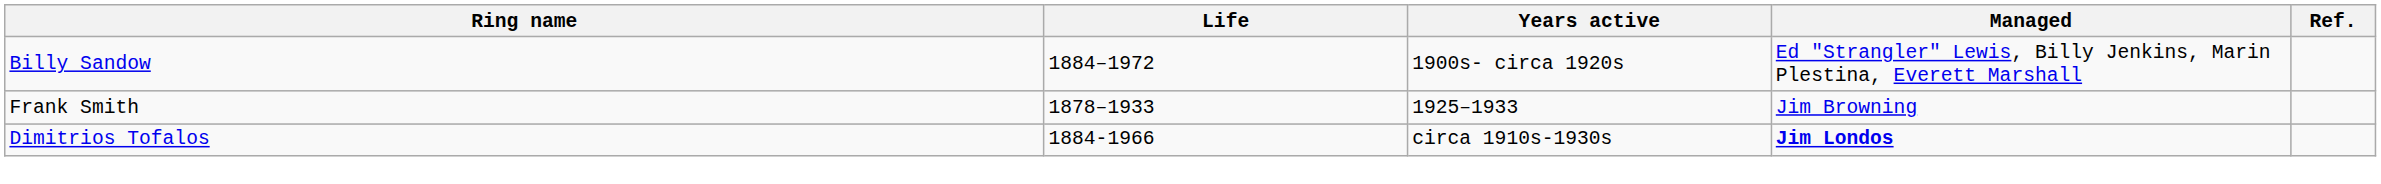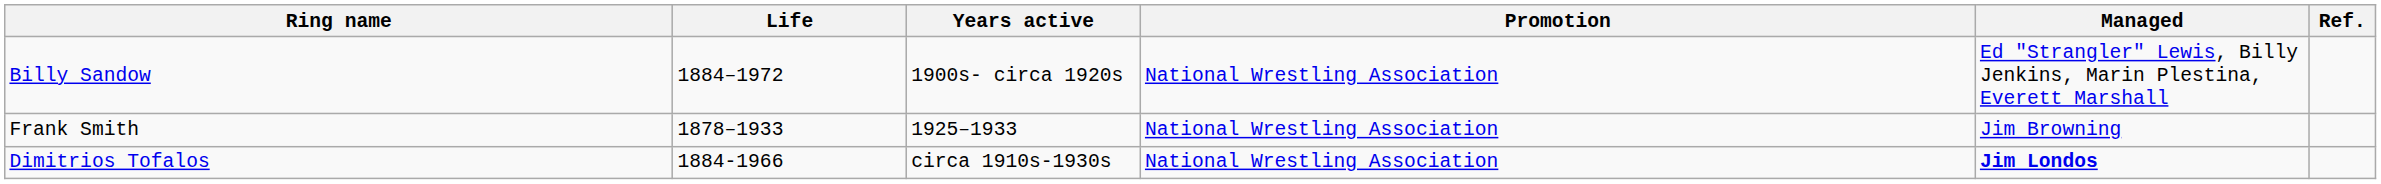+ column: Promotion | National Wrestling Association | National Wrestling Association | National Wrestling Association
